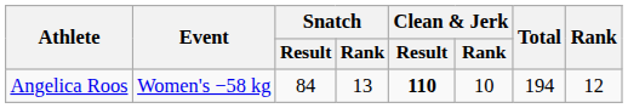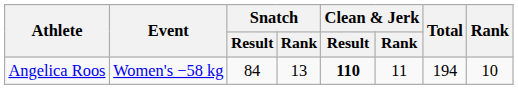Angelica Roos | Clean & Jerk / Rank: 10 -> 11
Angelica Roos | Rank: 12 -> 10
